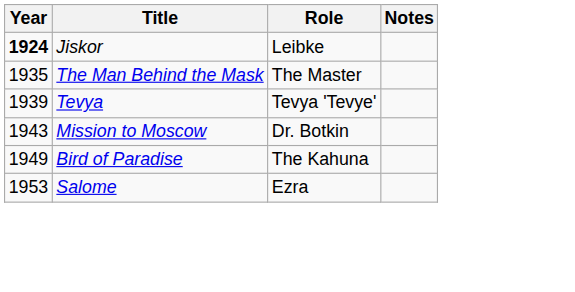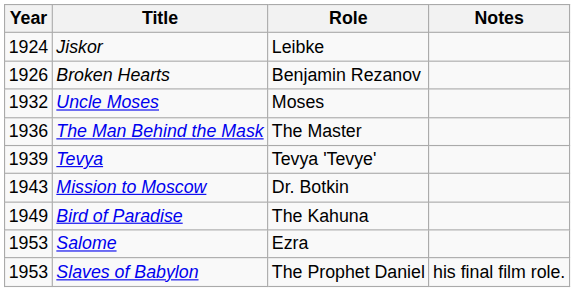Jiskor | Year: bold -> normal
+ row: 1926 | Broken Hearts | Benjamin Rezanov
+ row: 1932 | Uncle Moses | Moses
The Man Behind the Mask | Year: 1935 -> 1936
+ row: 1953 | Slaves of Babylon | The Prophet Daniel | his final film role.
